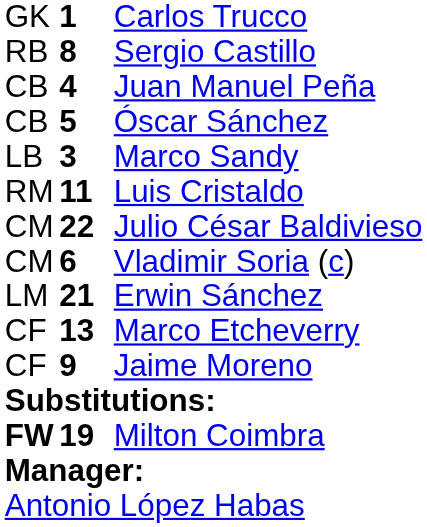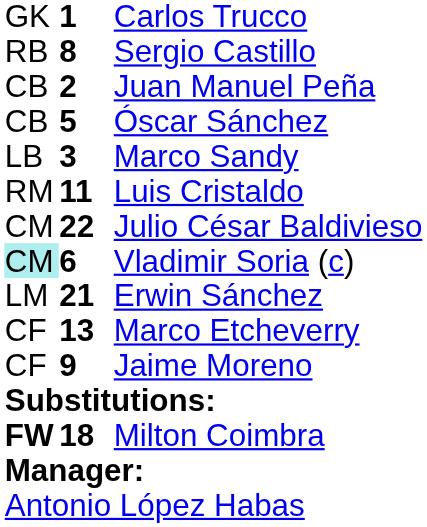Juan Manuel Peña | column 2: 4 -> 2
Vladimir Soria (c) | column 1: no background -> paleturquoise background
Milton Coimbra | column 2: 19 -> 18
